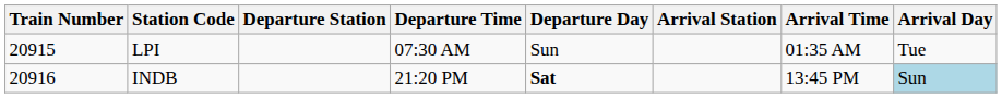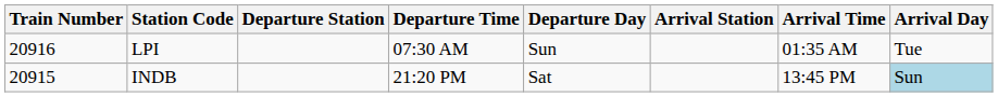LPI | Train Number: 20915 -> 20916
INDB | Train Number: 20916 -> 20915
INDB | Departure Day: bold -> normal
